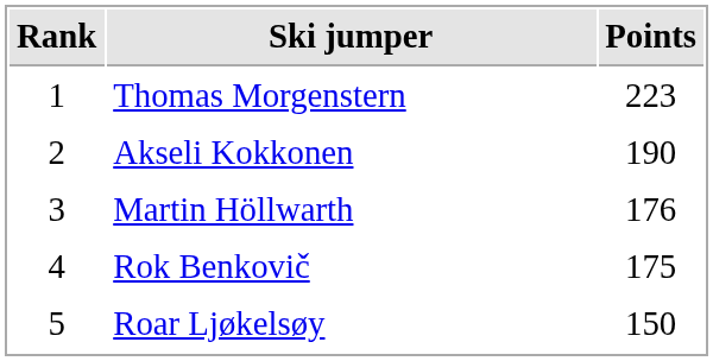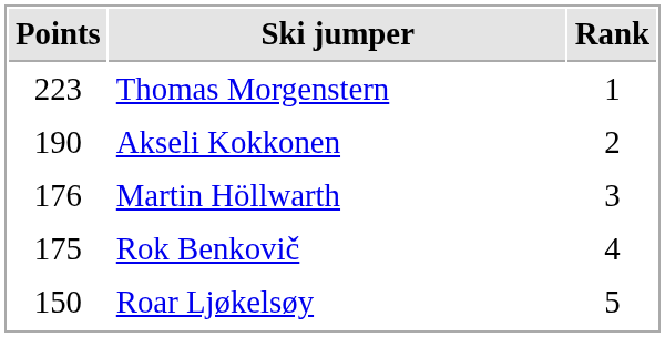columns swapped: Rank <-> Points
